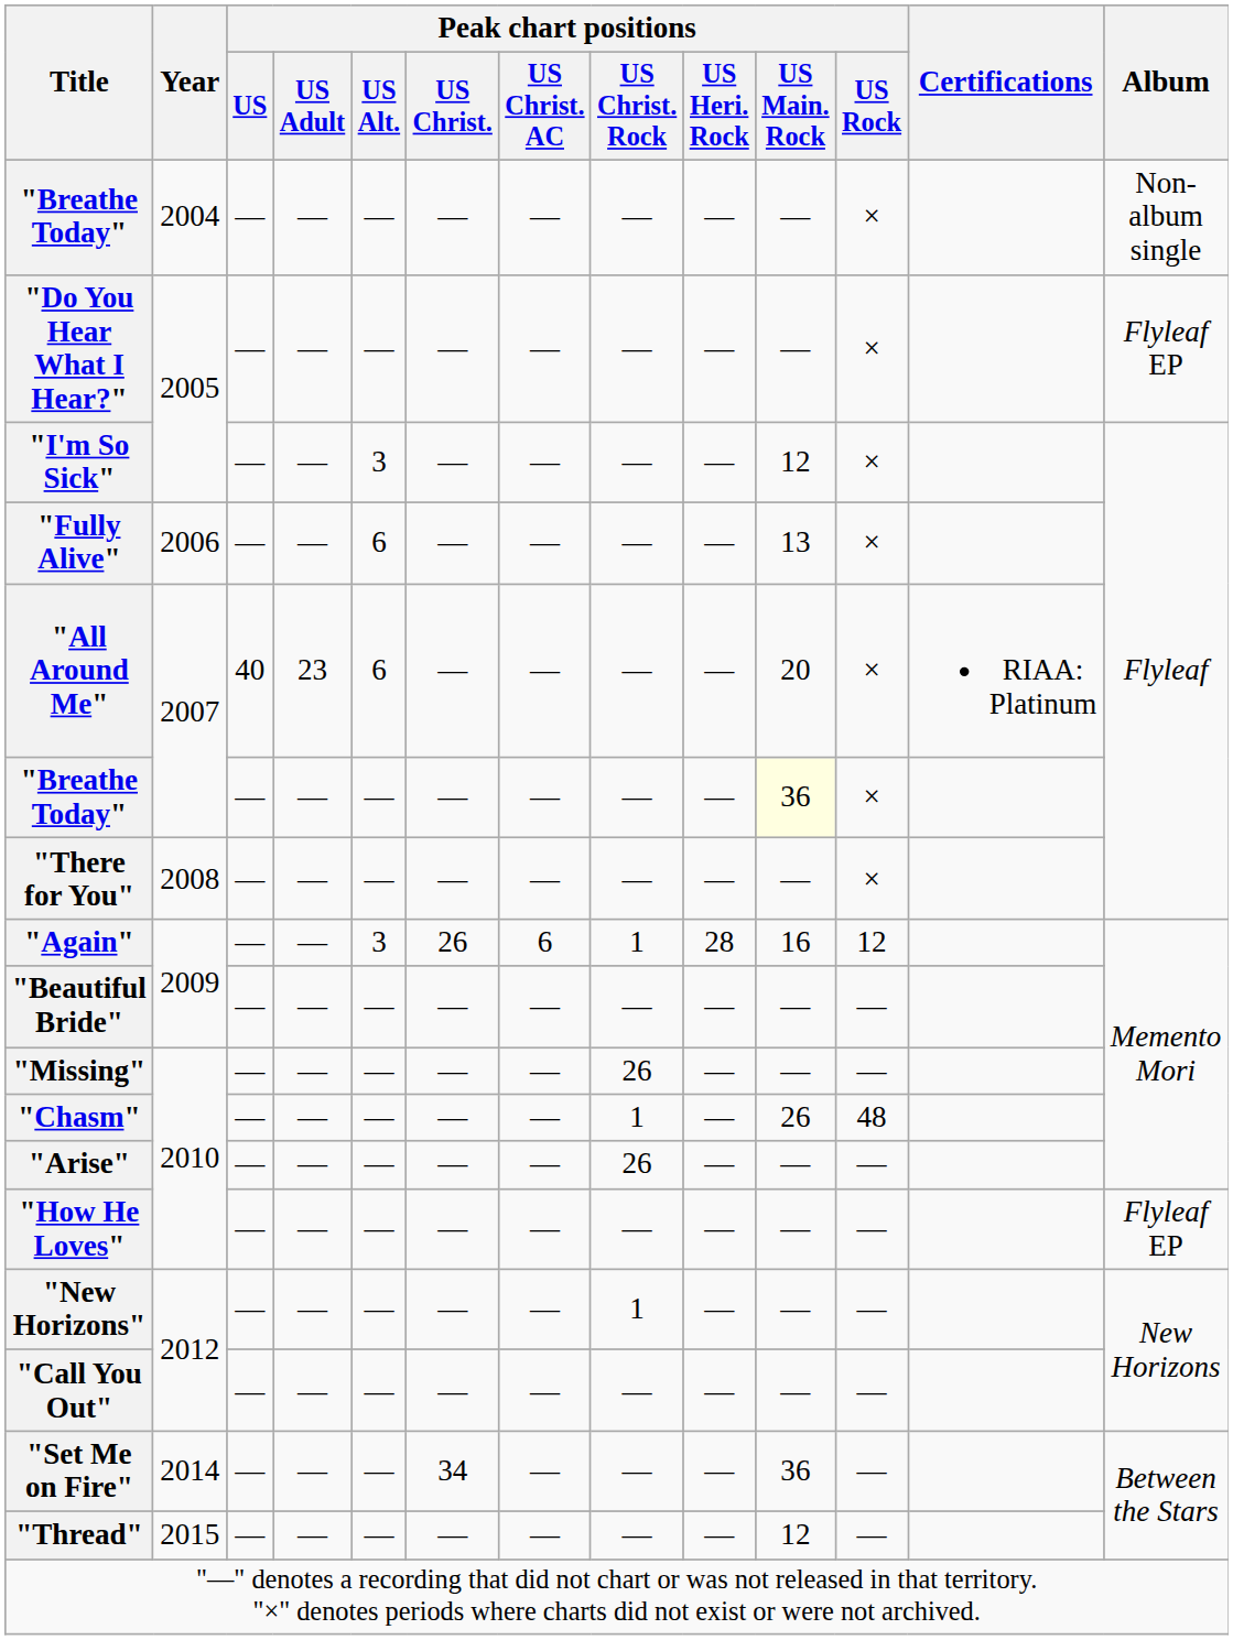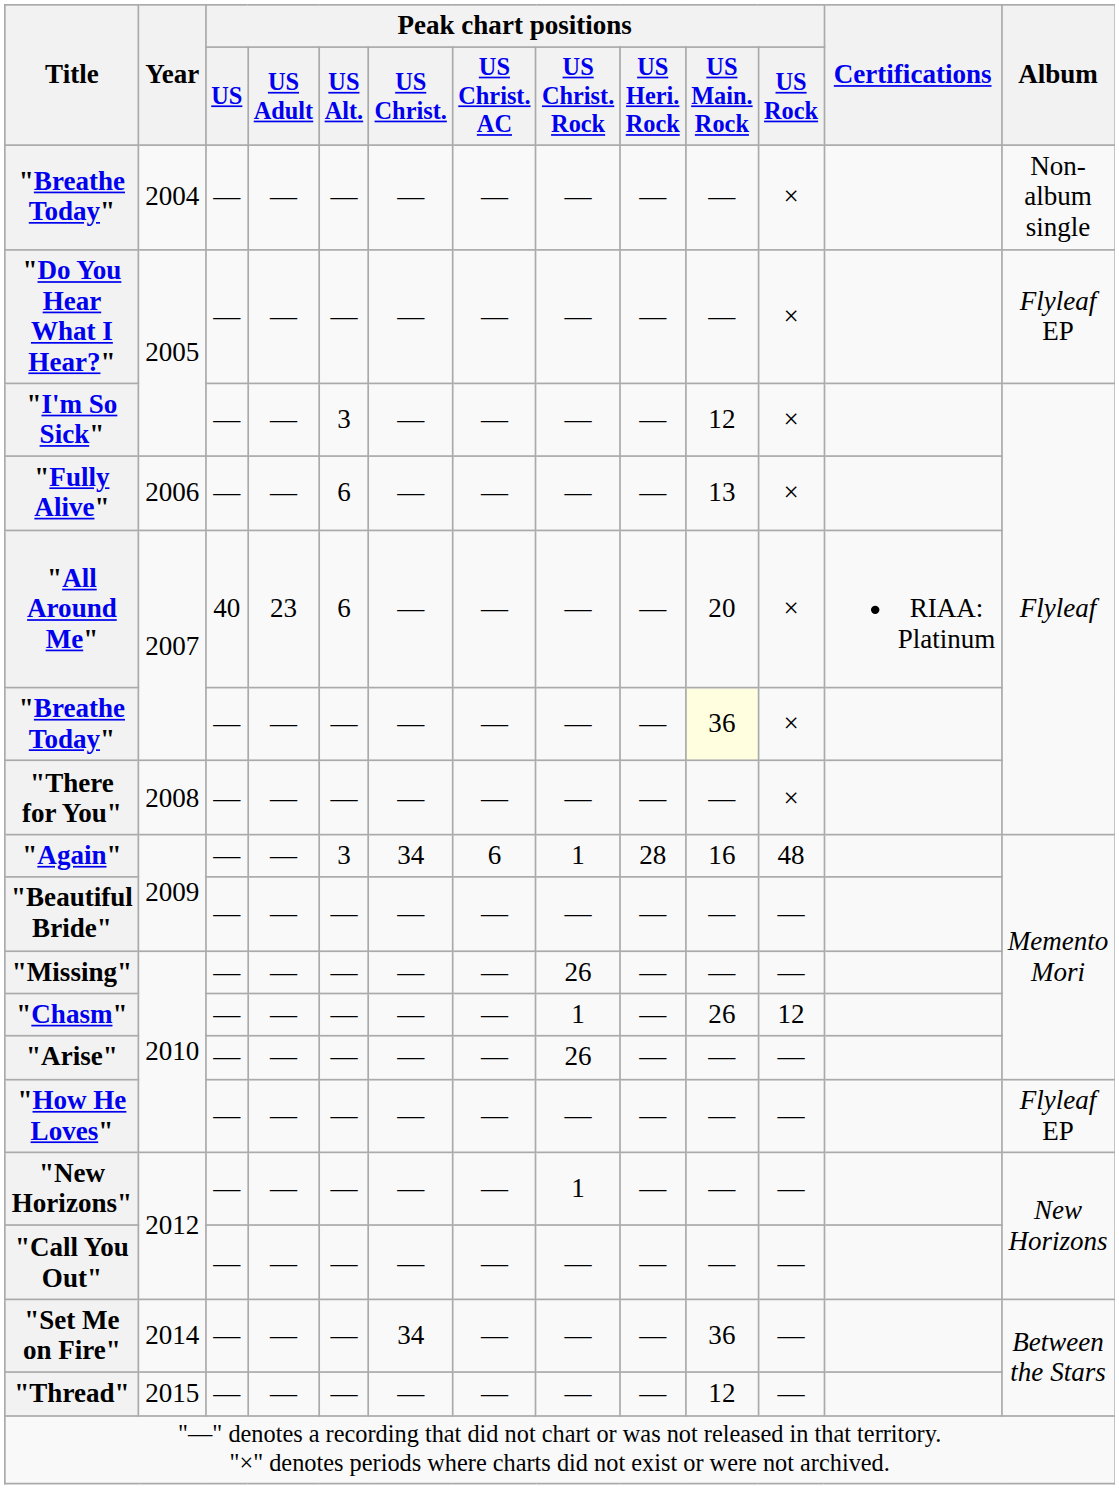"Again" | Peak chart positions / US Christ.: 26 -> 34
"Again" | Peak chart positions / US Rock: 12 -> 48
"Chasm" | Peak chart positions / US Rock: 48 -> 12
